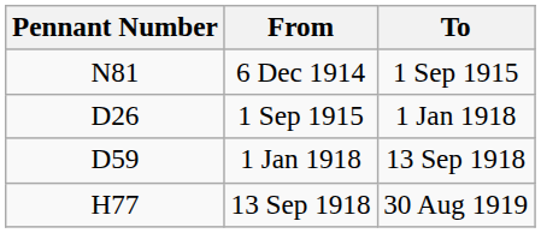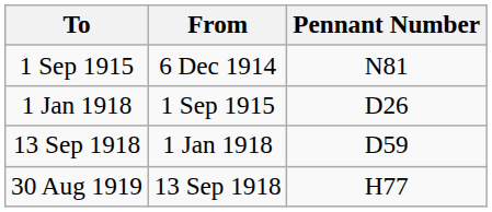columns swapped: Pennant Number <-> To
